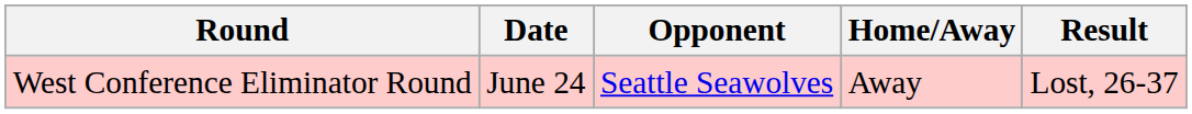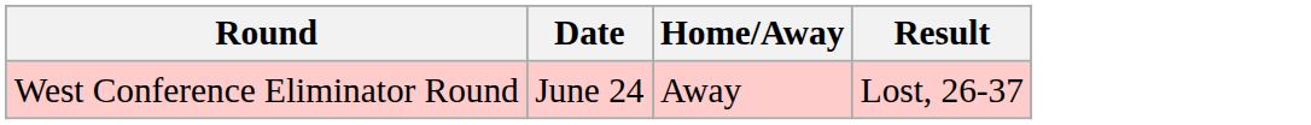- column: Opponent | Seattle Seawolves
